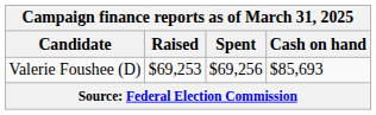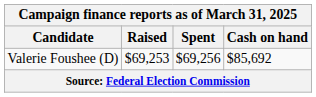Valerie Foushee (D) | Cash on hand: $85,693 -> $85,692
